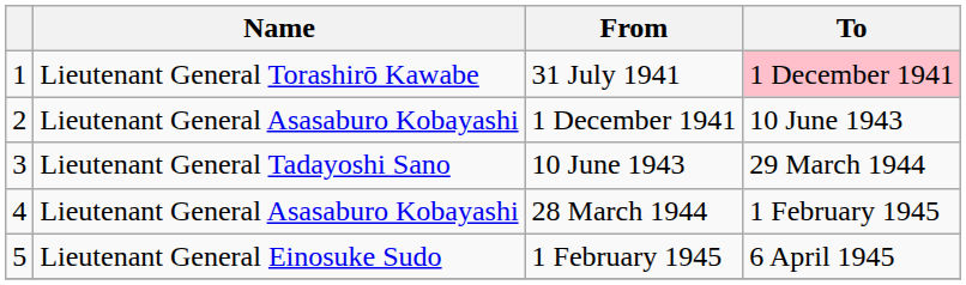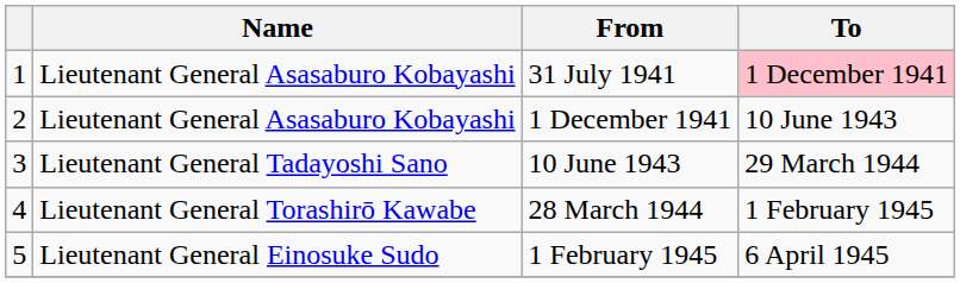31 July 1941 | Name: Lieutenant General Torashirō Kawabe -> Lieutenant General Asasaburo Kobayashi
28 March 1944 | Name: Lieutenant General Asasaburo Kobayashi -> Lieutenant General Torashirō Kawabe
